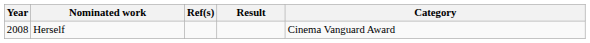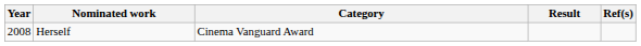columns swapped: Category <-> Ref(s)
